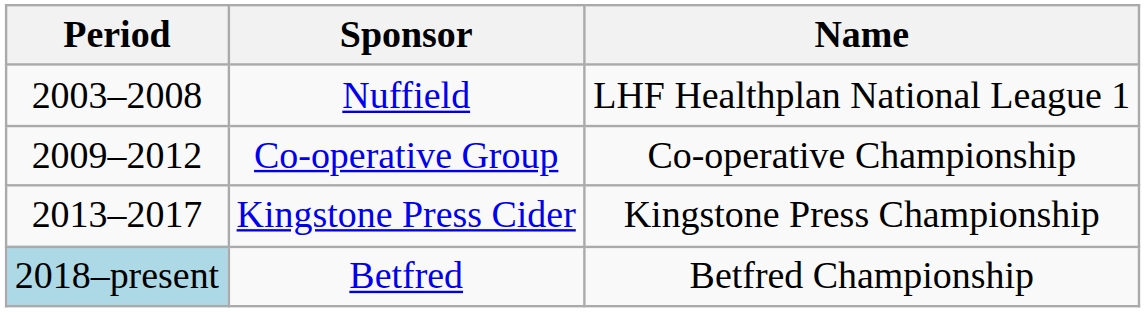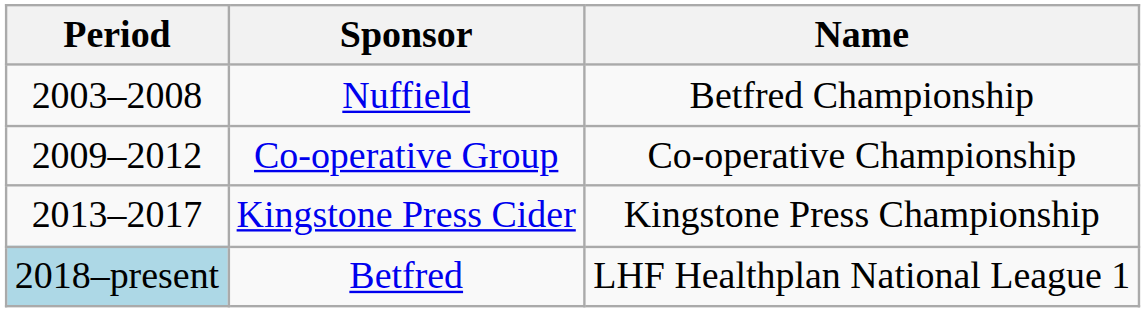Nuffield | Name: LHF Healthplan National League 1 -> Betfred Championship
Betfred | Name: Betfred Championship -> LHF Healthplan National League 1
